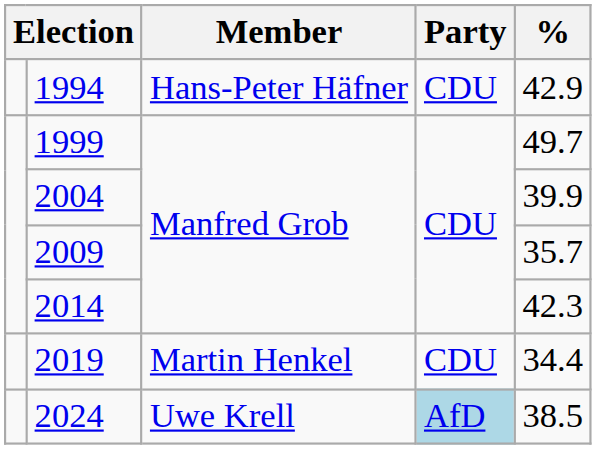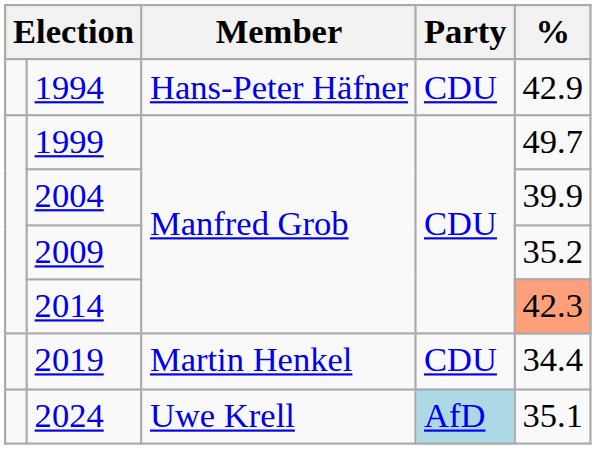2009 | %: 35.7 -> 35.2
2014 | %: no background -> lightsalmon background
2024 | %: 38.5 -> 35.1
